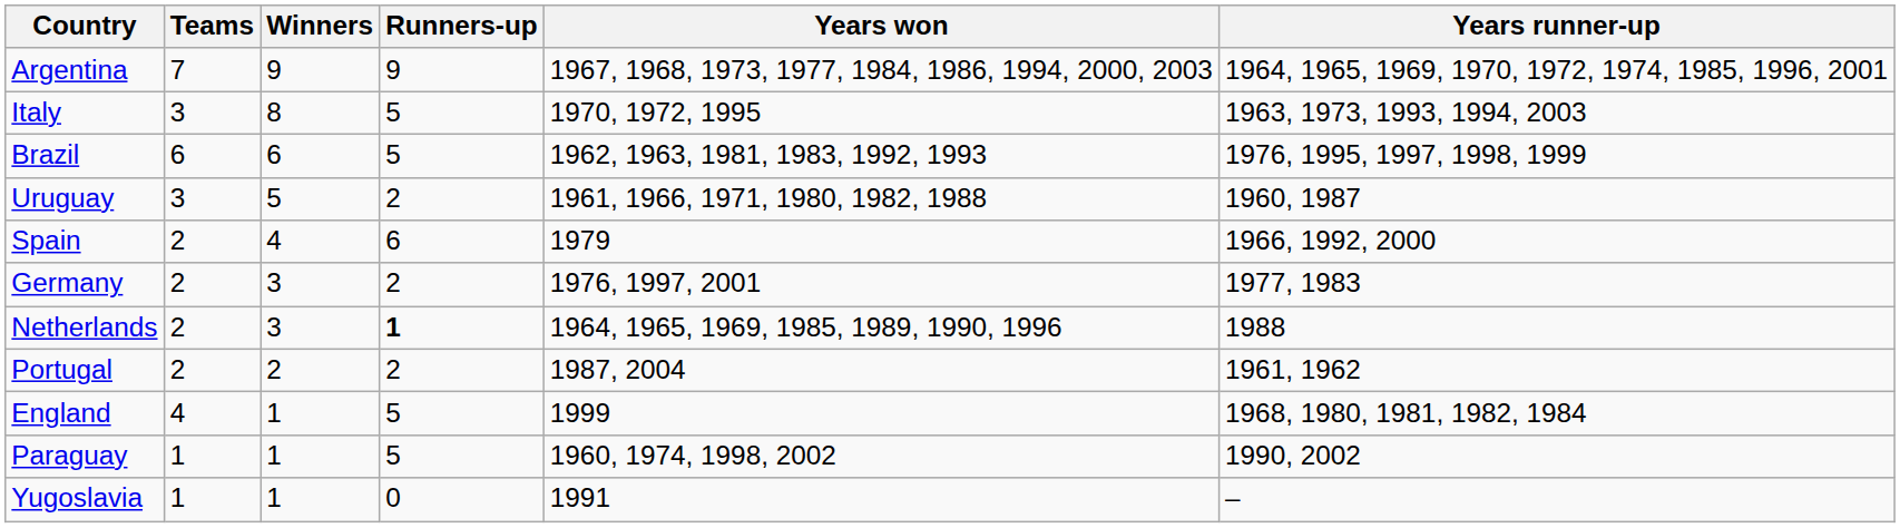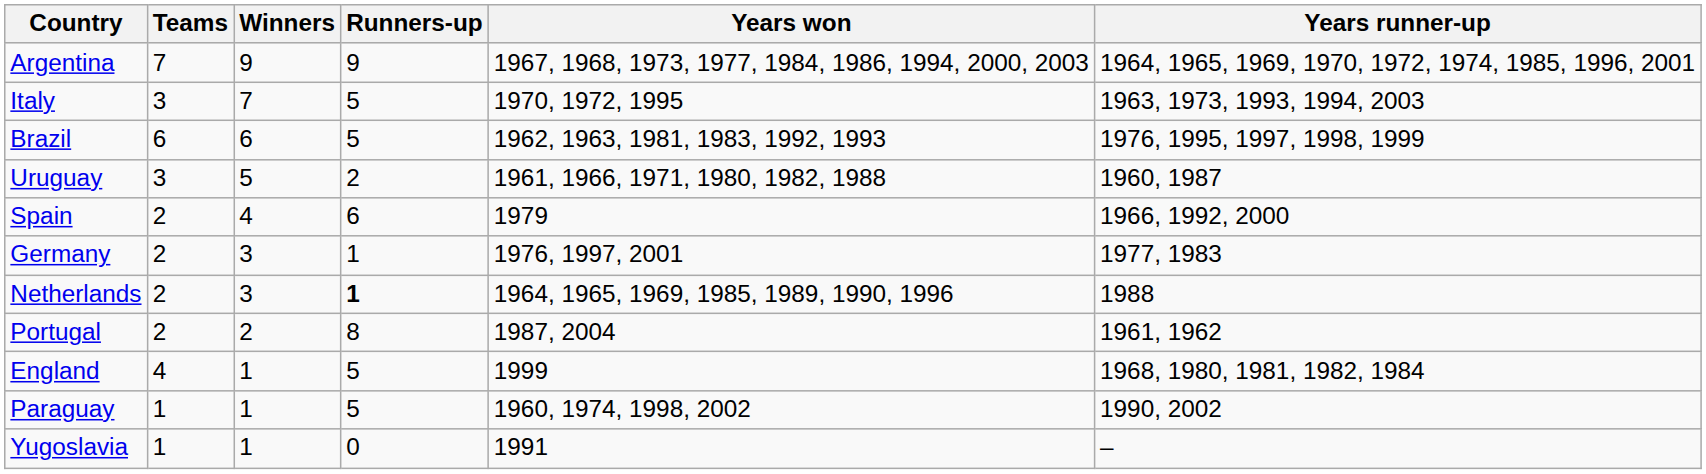Italy | Winners: 8 -> 7
Germany | Runners-up: 2 -> 1
Portugal | Runners-up: 2 -> 8
